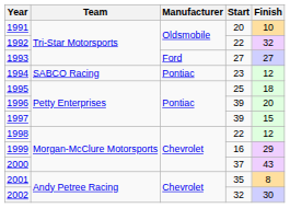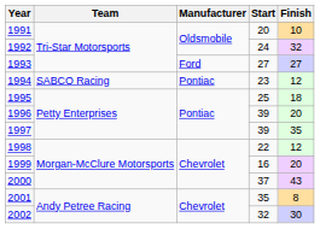1992 | Start: 22 -> 24
1997 | Finish: 15 -> 35
1999 | Finish: 29 -> 20
